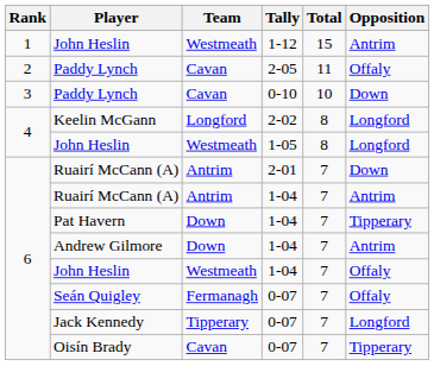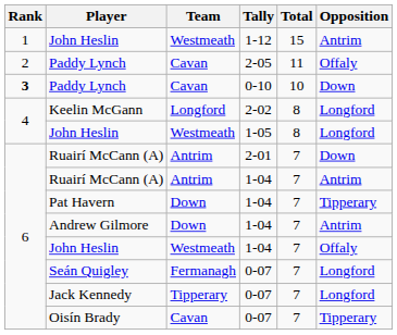Paddy Lynch / 0-10 | Rank: normal -> bold
Seán Quigley | Opposition: Offaly -> Longford
